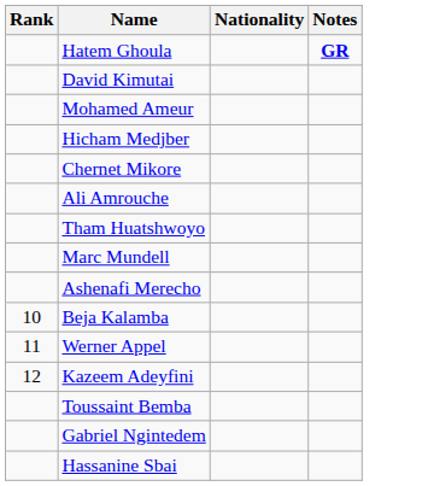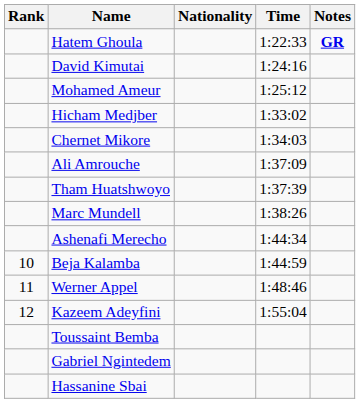+ column: Time | 1:22:33 | 1:24:16 | 1:25:12 | 1:33:02 | 1:34:03 | 1:37:09 | 1:37:39 | 1:38:26 | 1:44:34 | 1:44:59 | 1:48:46 | 1:55:04
